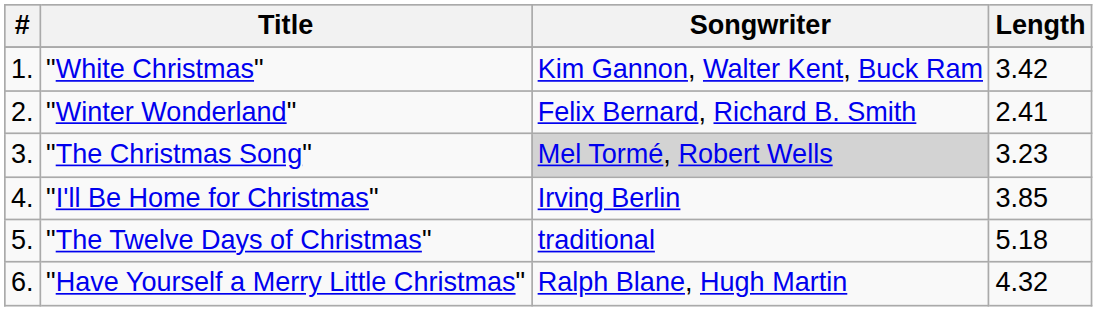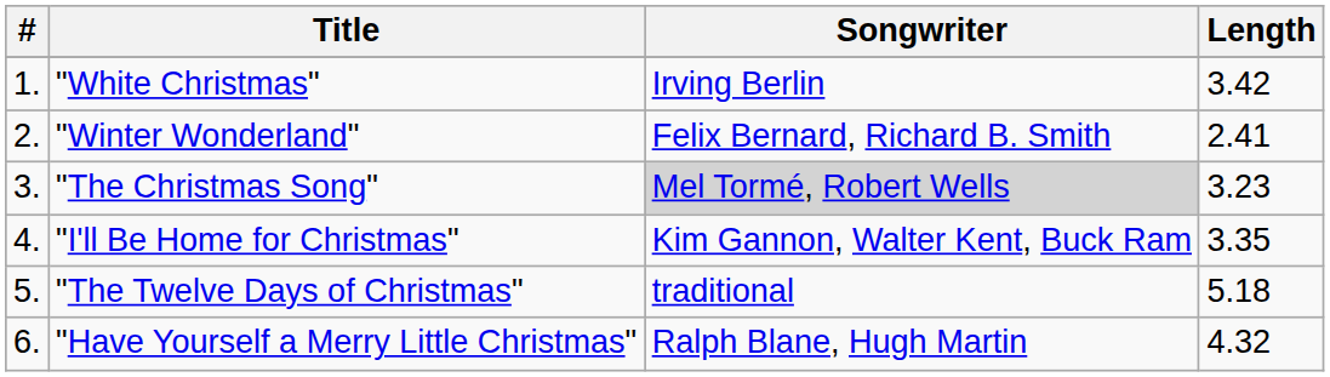"White Christmas" | Songwriter: Kim Gannon, Walter Kent, Buck Ram -> Irving Berlin
"I'll Be Home for Christmas" | Songwriter: Irving Berlin -> Kim Gannon, Walter Kent, Buck Ram
"I'll Be Home for Christmas" | Length: 3.85 -> 3.35
